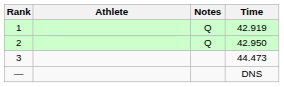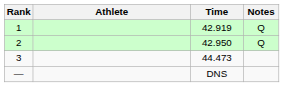columns swapped: Time <-> Notes
